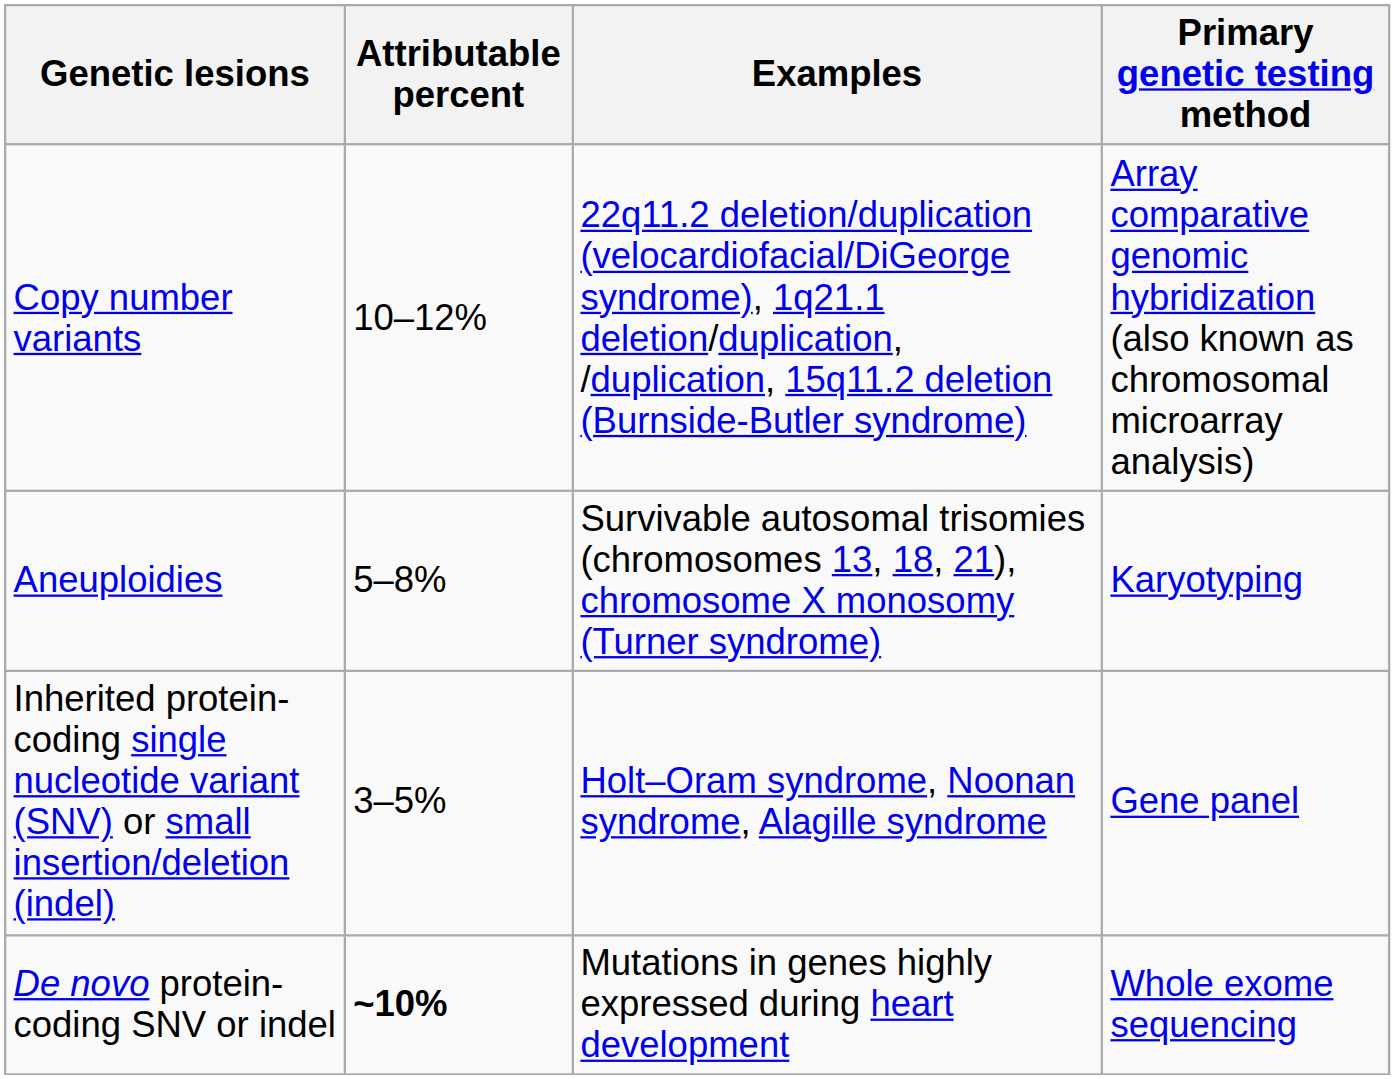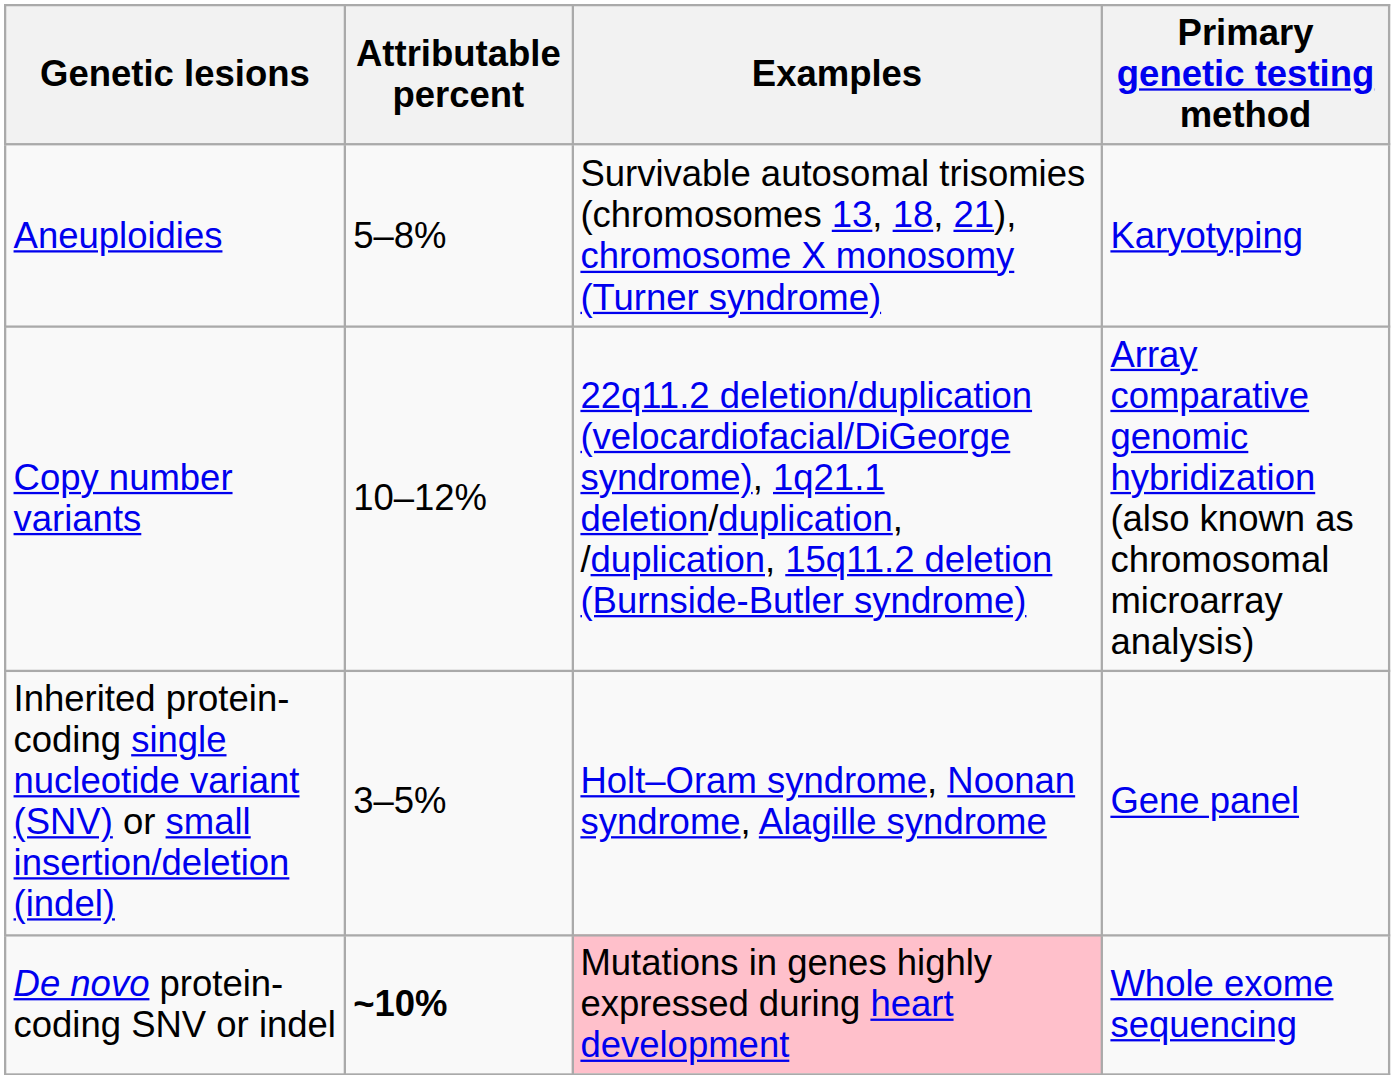rows swapped: Aneuploidies <-> Copy number variants
De novo protein-coding SNV or indel | Examples: no background -> pink background
